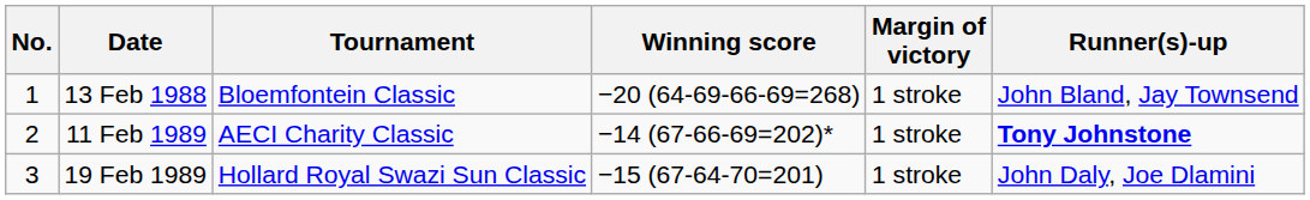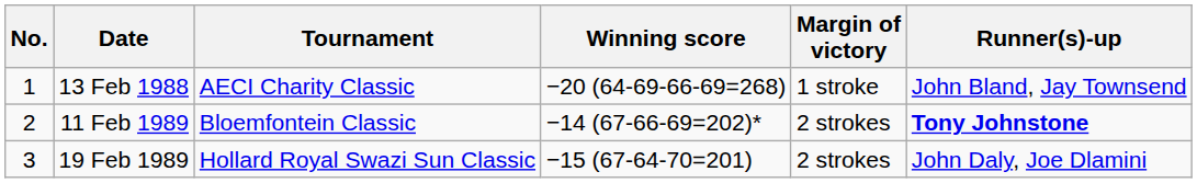13 Feb 1988 | Tournament: Bloemfontein Classic -> AECI Charity Classic
11 Feb 1989 | Tournament: AECI Charity Classic -> Bloemfontein Classic
11 Feb 1989 | Margin of victory: 1 stroke -> 2 strokes
19 Feb 1989 | Margin of victory: 1 stroke -> 2 strokes
